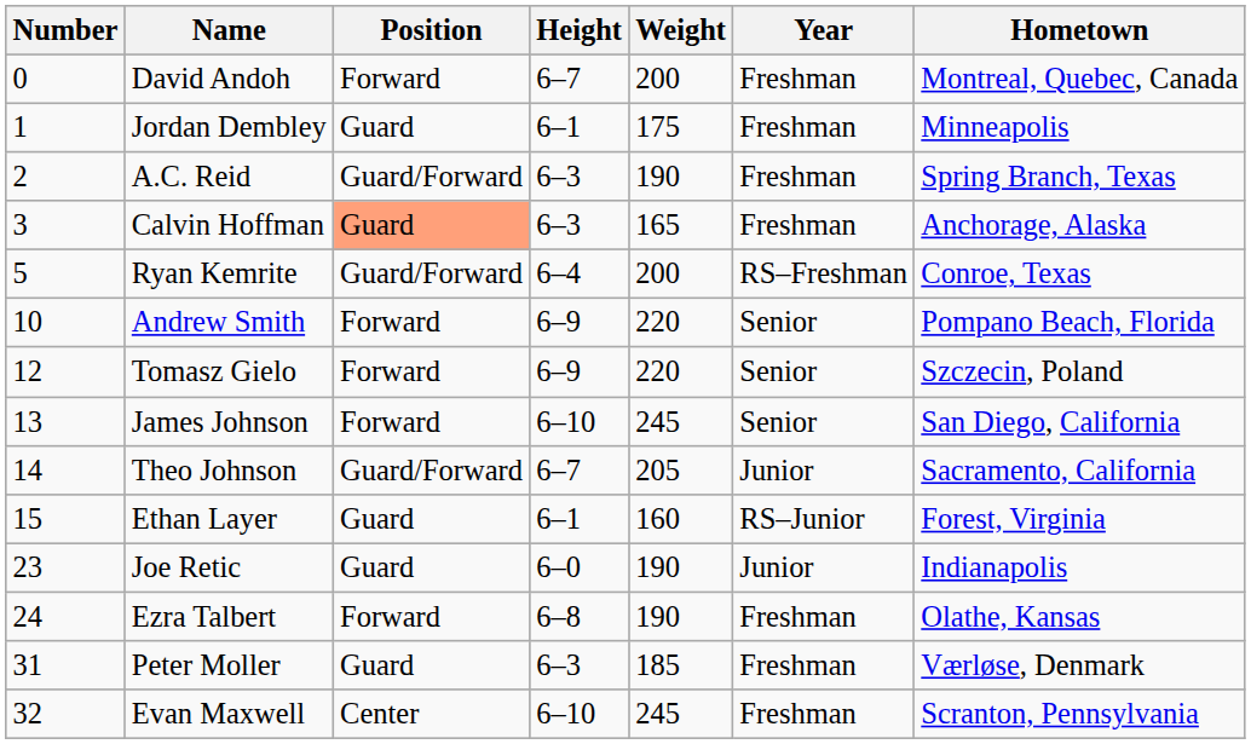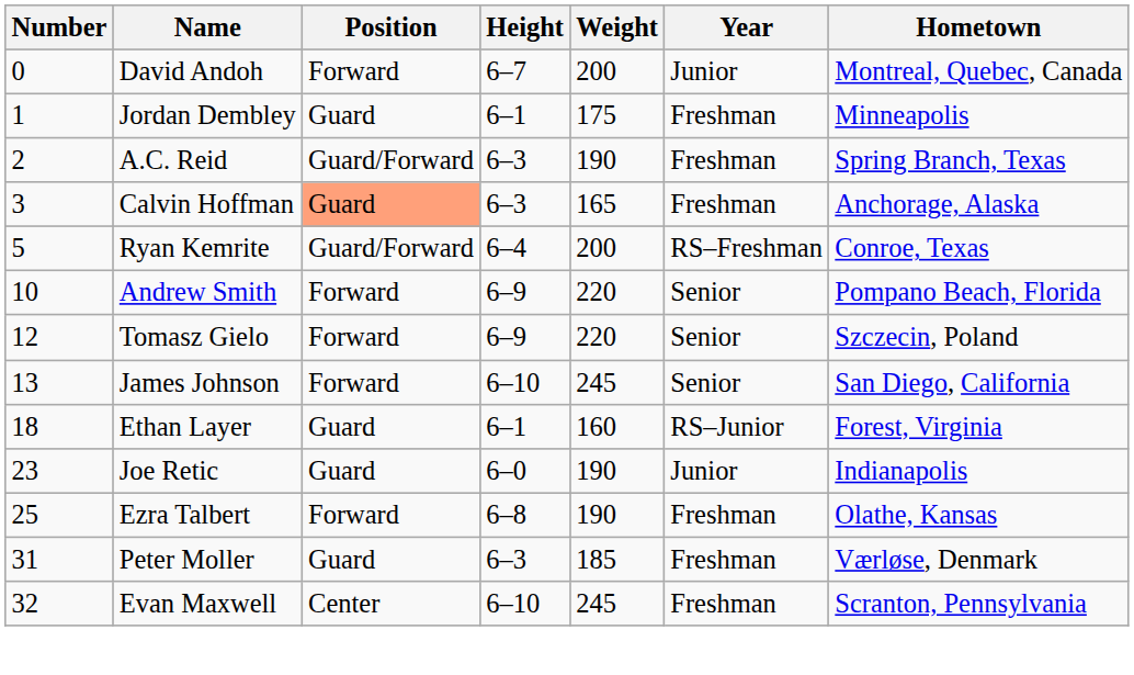David Andoh | Year: Freshman -> Junior
- row: 14 | Theo Johnson | Guard/Forward | 6–7 | 205 | Junior | Sacramento, California
Ethan Layer | Number: 15 -> 18
Ezra Talbert | Number: 24 -> 25
